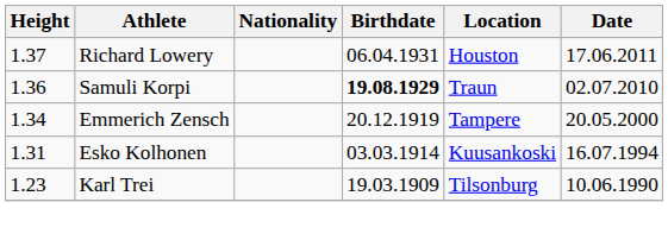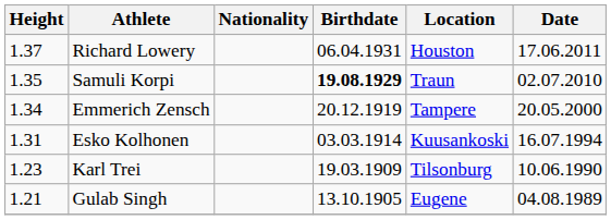Samuli Korpi | Height: 1.36 -> 1.35
+ row: 1.21 | Gulab Singh | 13.10.1905 | Eugene | 04.08.1989
